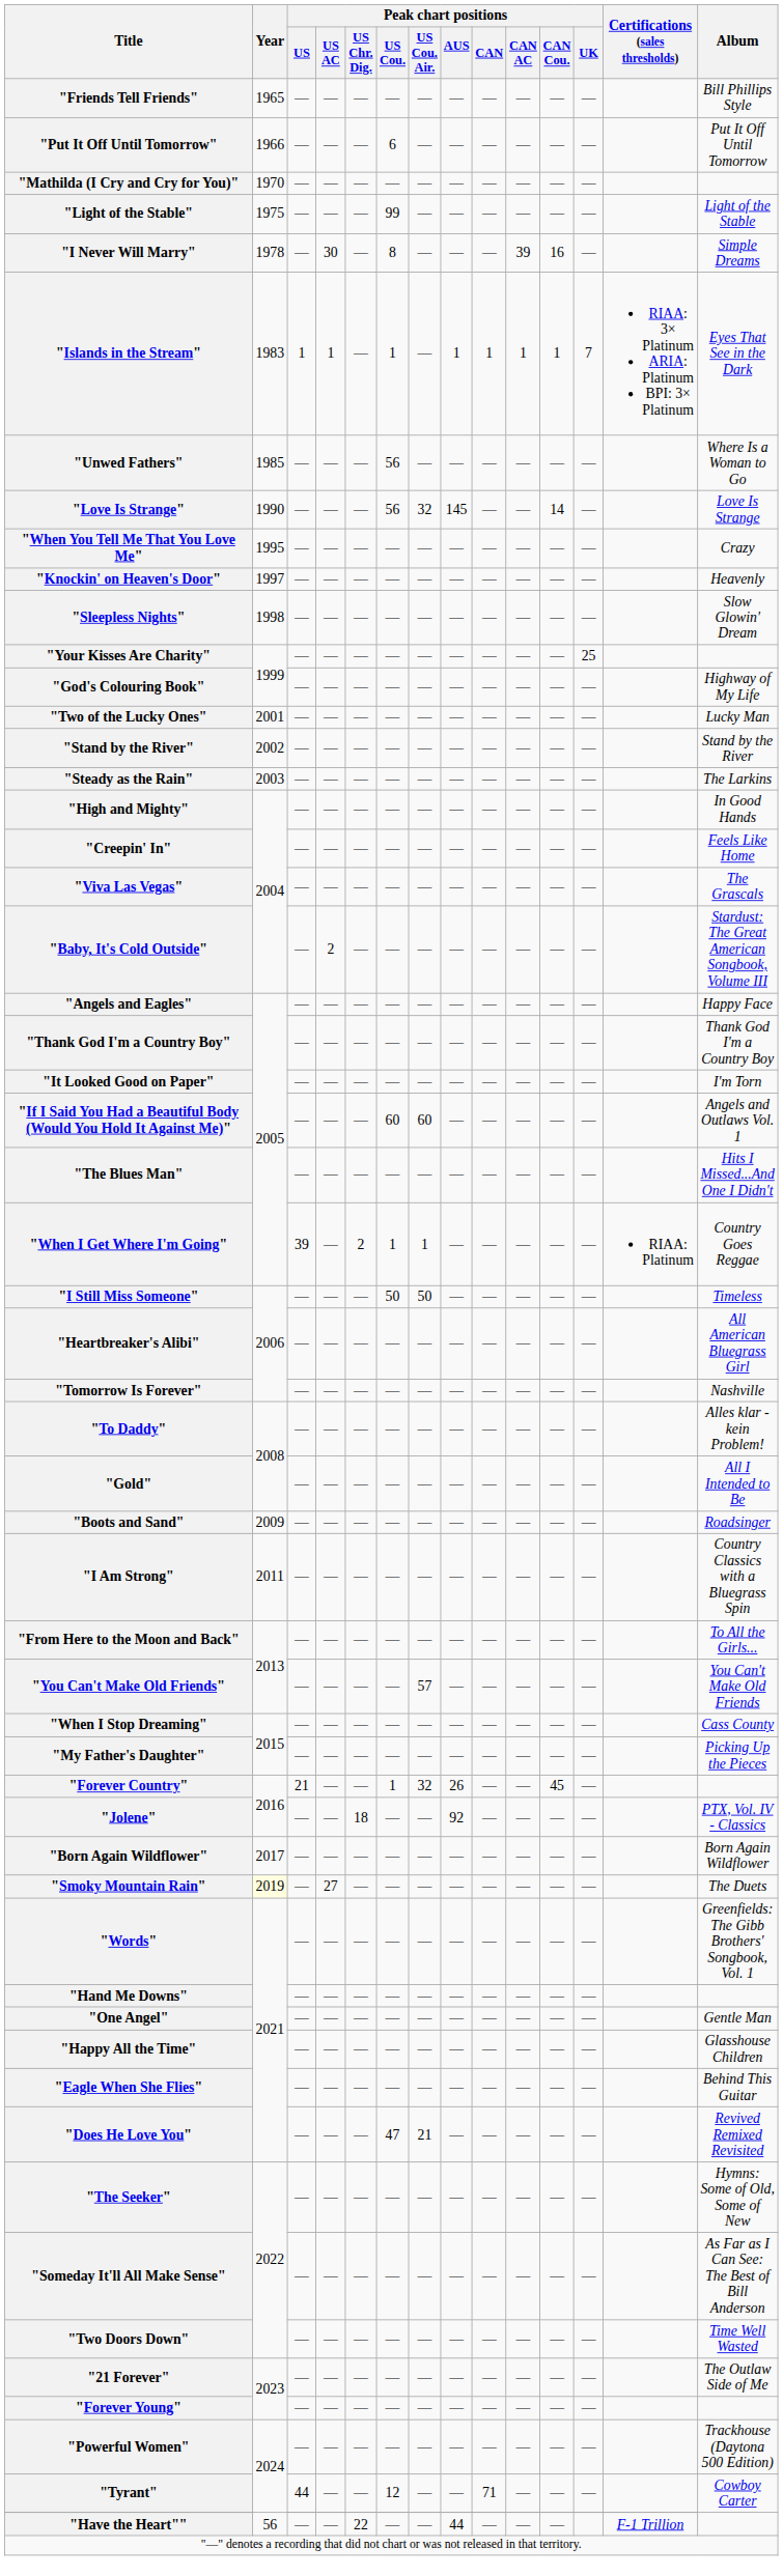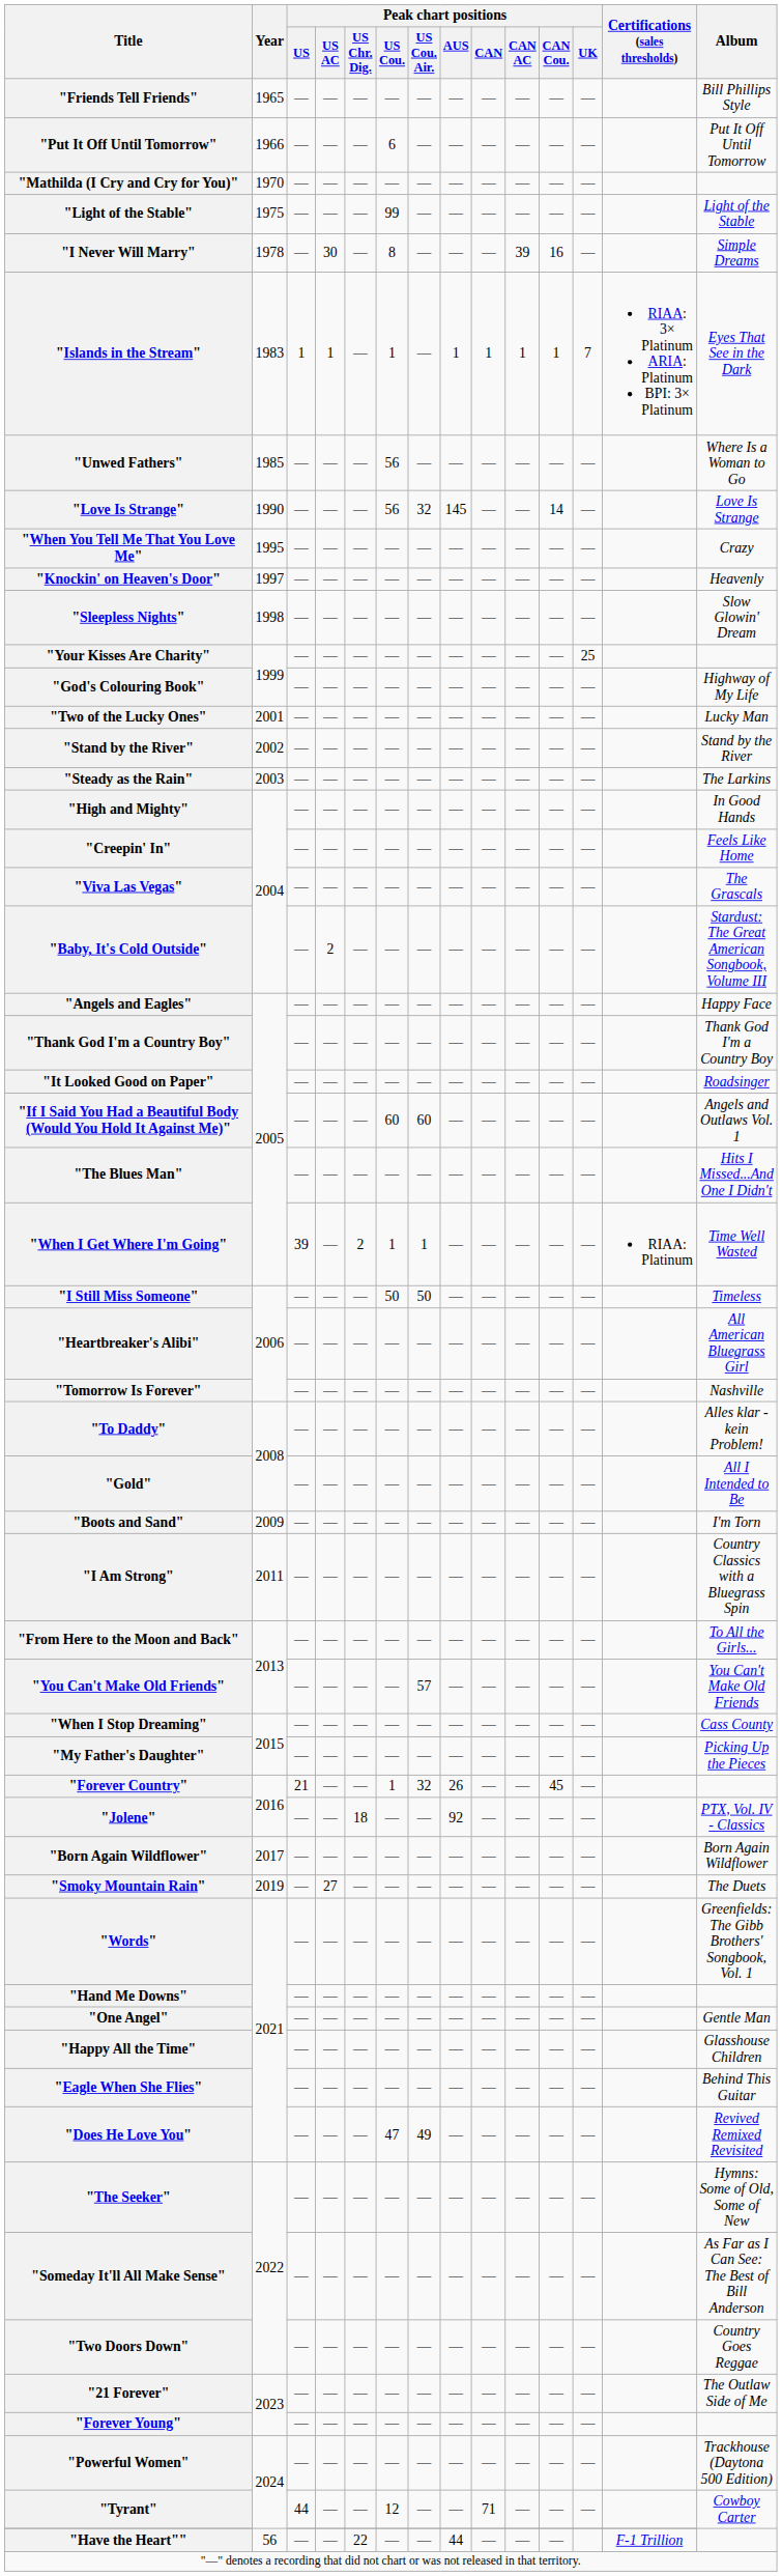"It Looked Good on Paper" | Album: I'm Torn -> Roadsinger
"When I Get Where I'm Going" | Album: Country Goes Reggae -> Time Well Wasted
"Boots and Sand" | Album: Roadsinger -> I'm Torn
"Smoky Mountain Rain" | Year: lightyellow background -> no background
"Does He Love You" | Peak chart positions / US Cou. Air.: 21 -> 49
"Two Doors Down" | Album: Time Well Wasted -> Country Goes Reggae
